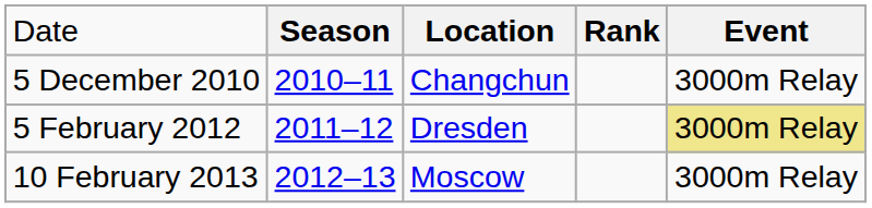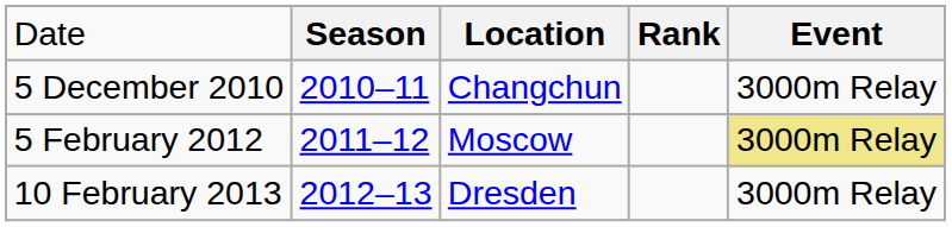5 February 2012 | column 3: Dresden -> Moscow
10 February 2013 | column 3: Moscow -> Dresden
